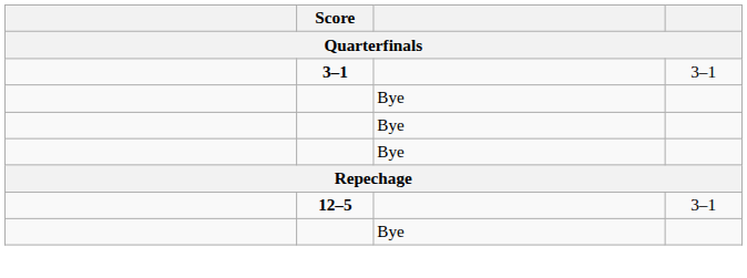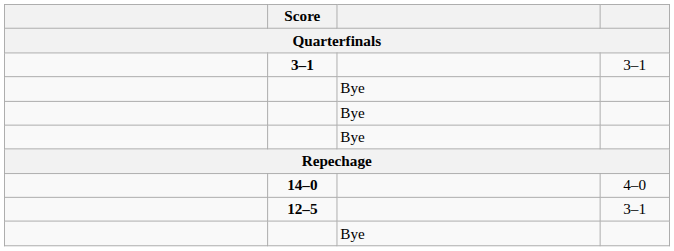+ row: 14–0 | 4–0
